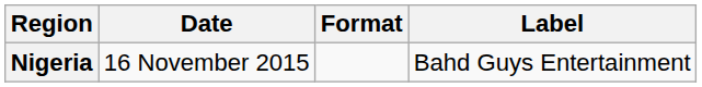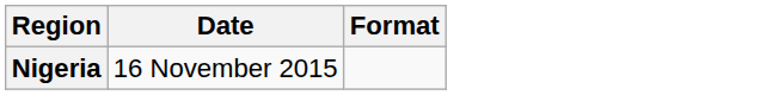- column: Label | Bahd Guys Entertainment
